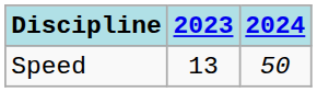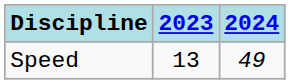Speed | 2024: 50 -> 49
